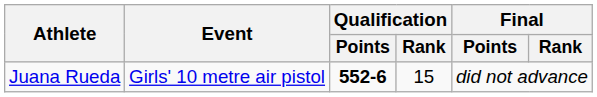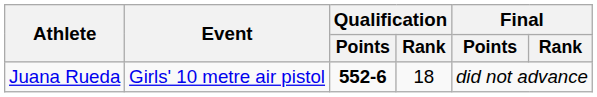Juana Rueda | Qualification / Rank: 15 -> 18
